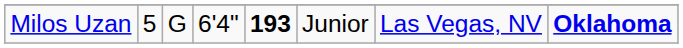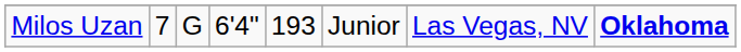Milos Uzan | column 2: 5 -> 7
Milos Uzan | column 5: bold -> normal
